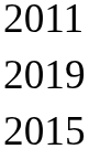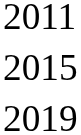rows swapped: 2015 <-> 2019
